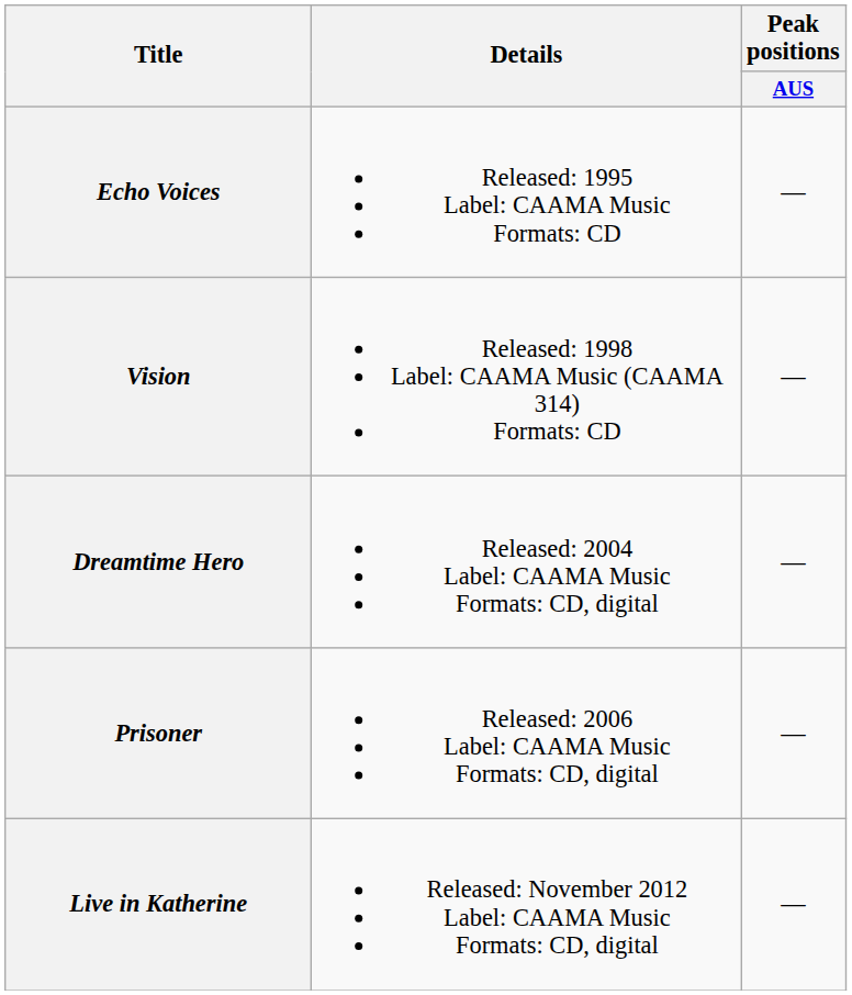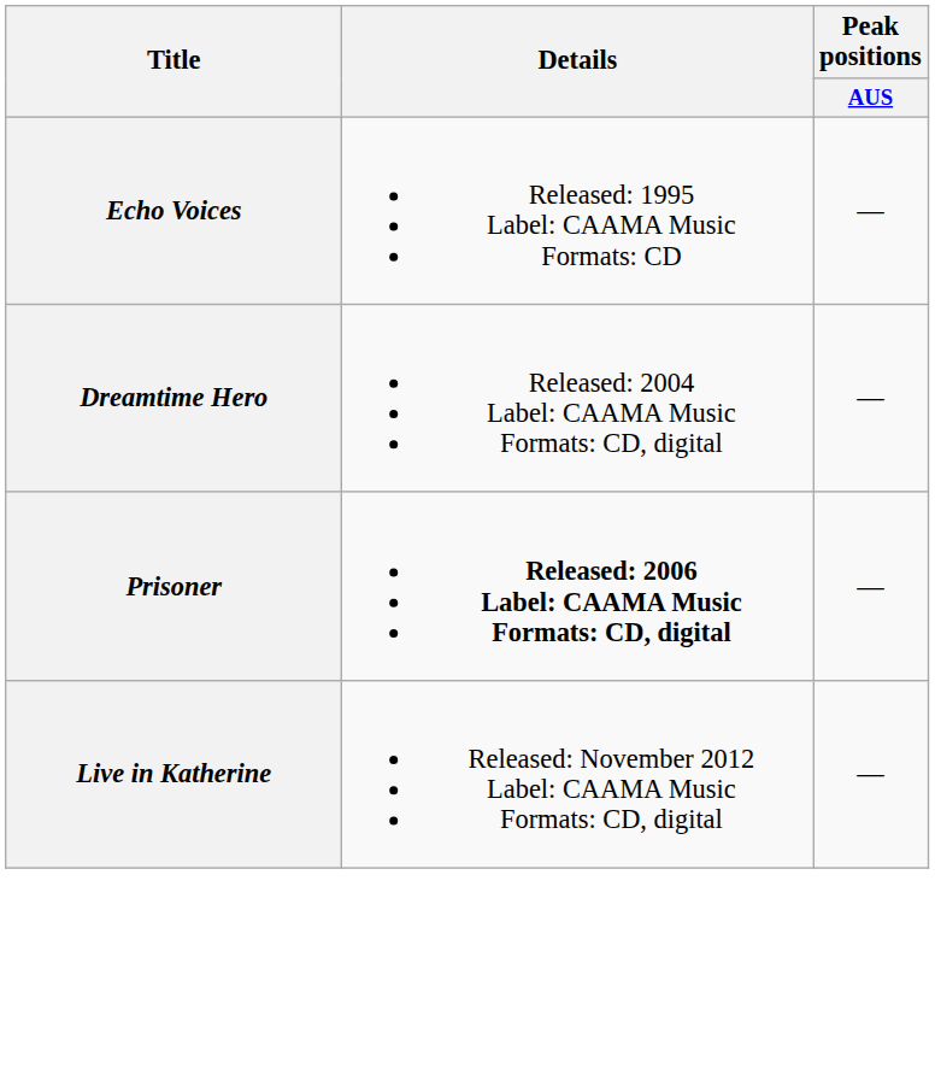- row: Vision | Released: 1998 Label: CAAMA Music (CAAMA 314) Formats: CD | —
Prisoner | Details: normal -> bold
